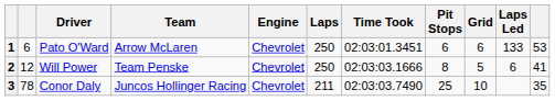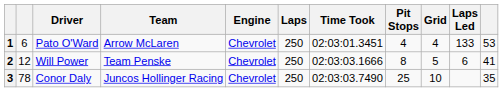1 | Pit Stops: 6 -> 4
1 | Grid: 6 -> 4
3 | Laps: 211 -> 250
